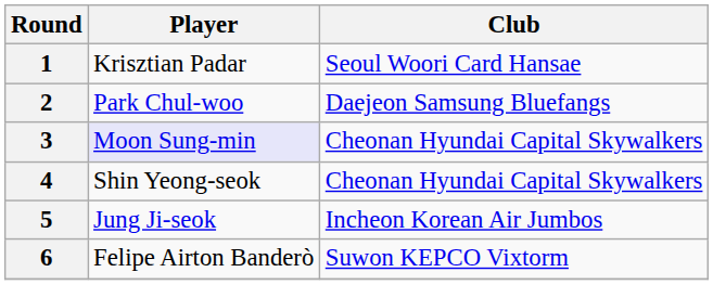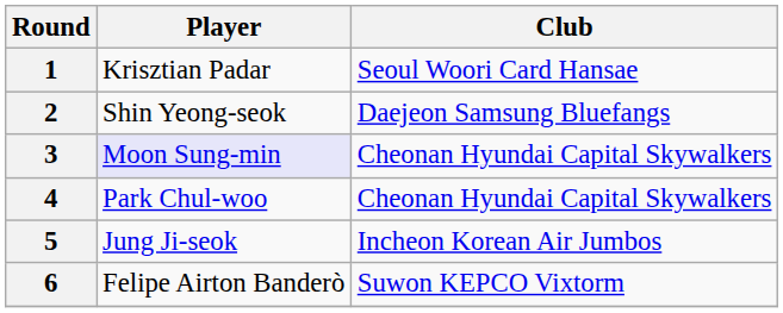2 | Player: Park Chul-woo -> Shin Yeong-seok
4 | Player: Shin Yeong-seok -> Park Chul-woo
